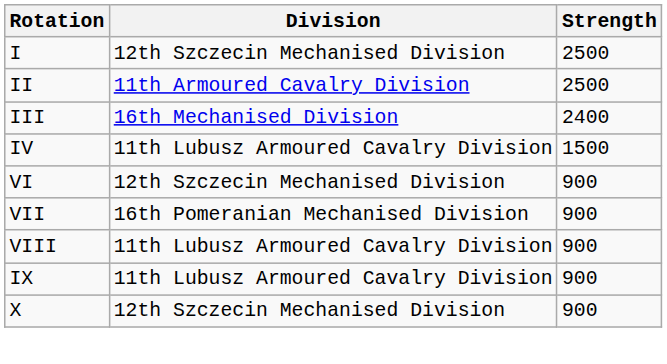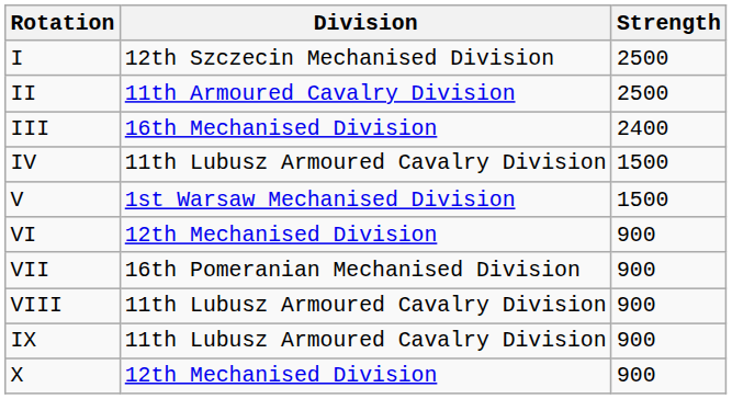+ row: V | 1st Warsaw Mechanised Division | 1500
VI | Division: 12th Szczecin Mechanised Division -> 12th Mechanised Division
X | Division: 12th Szczecin Mechanised Division -> 12th Mechanised Division
